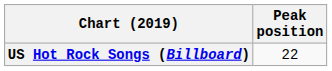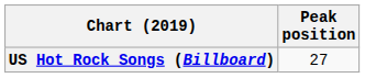US Hot Rock Songs (Billboard) | Peak position: 22 -> 27
